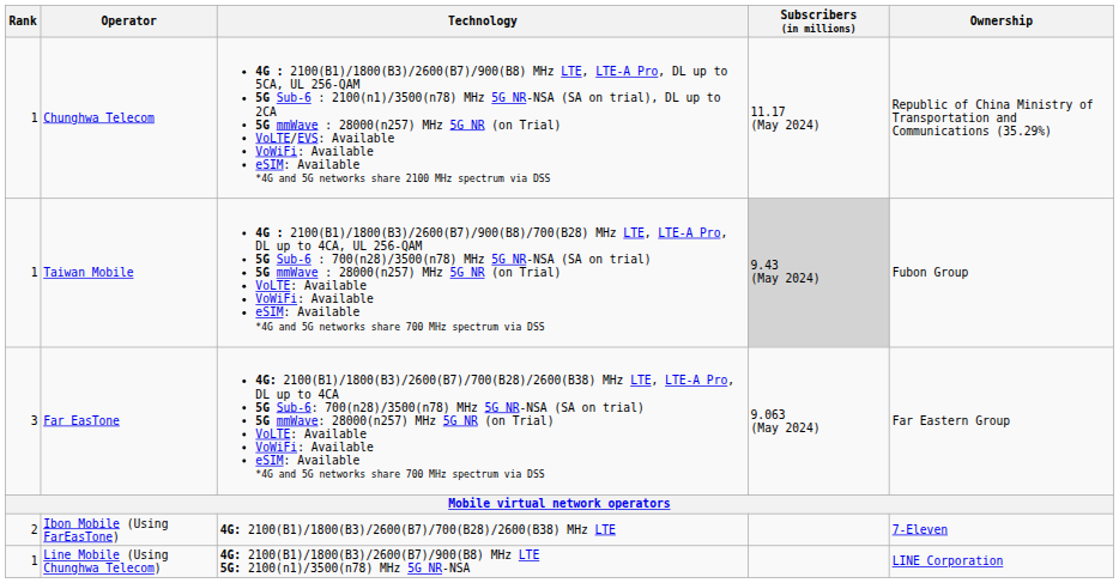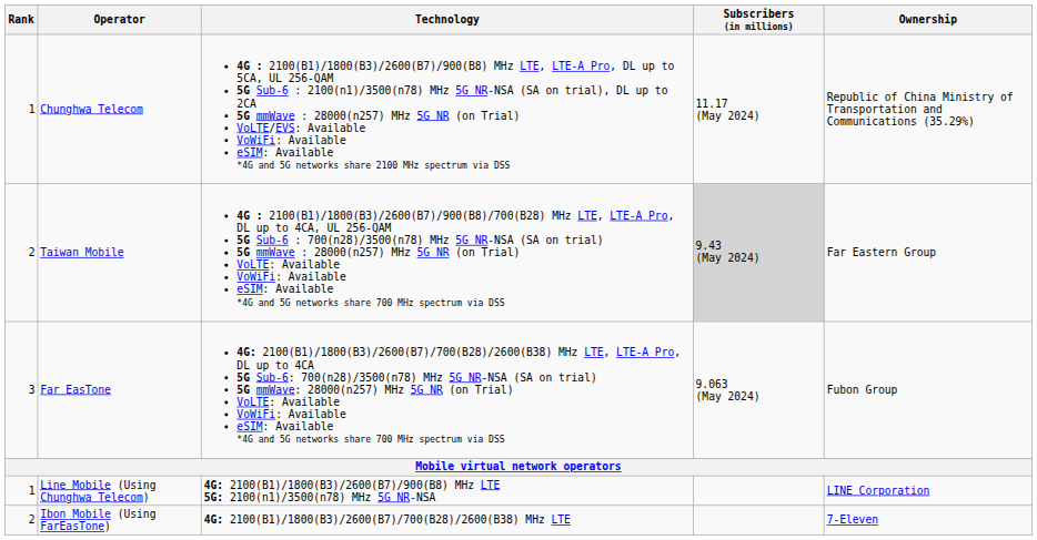Taiwan Mobile | Rank: 1 -> 2
Taiwan Mobile | Ownership: Fubon Group -> Far Eastern Group
Far EasTone | Ownership: Far Eastern Group -> Fubon Group
rows swapped: Line Mobile (Using Chunghwa Telecom) <-> Ibon Mobile (Using FarEasTone)
